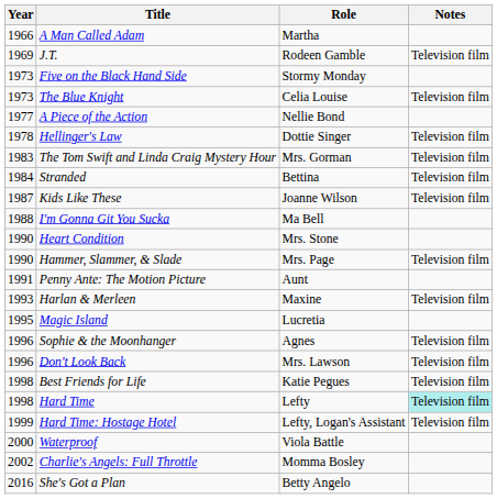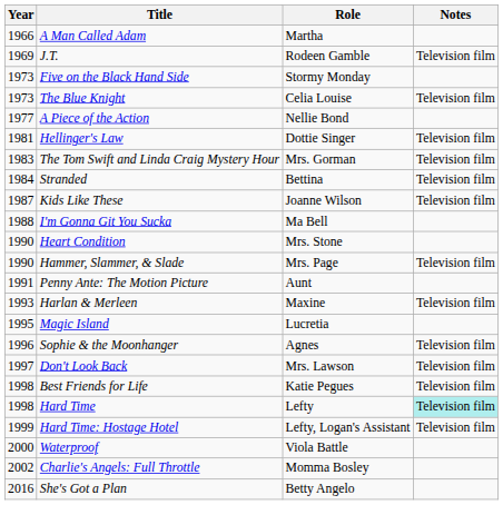Hellinger's Law | Year: 1978 -> 1981
Don't Look Back | Year: 1996 -> 1997
